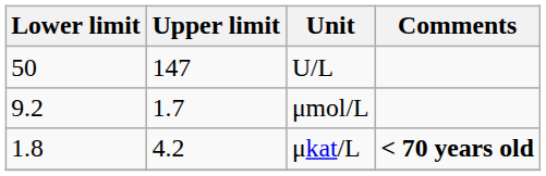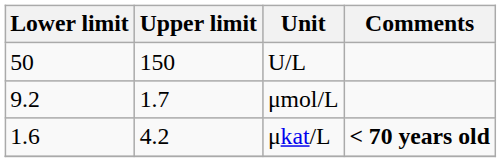U/L | Upper limit: 147 -> 150
μkat/L | Lower limit: 1.8 -> 1.6
